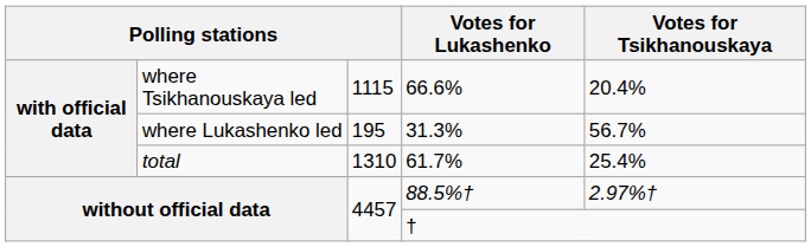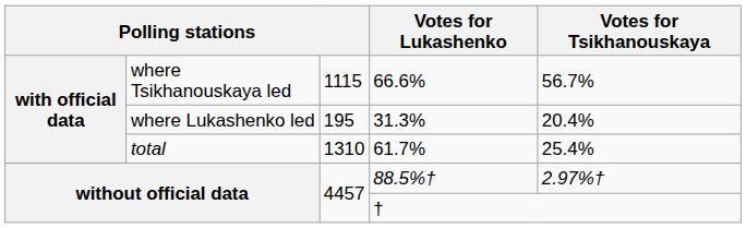66.6% | Votes for Tsikhanouskaya: 20.4% -> 56.7%
31.3% | Votes for Tsikhanouskaya: 56.7% -> 20.4%
